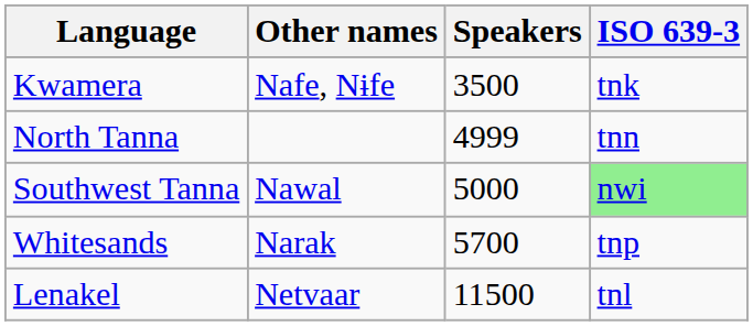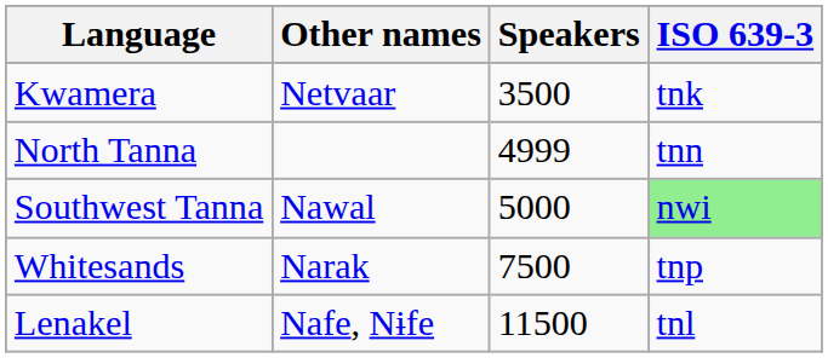Kwamera | Other names: Nafe, Nɨfe -> Netvaar
Whitesands | Speakers: 5700 -> 7500
Lenakel | Other names: Netvaar -> Nafe, Nɨfe
